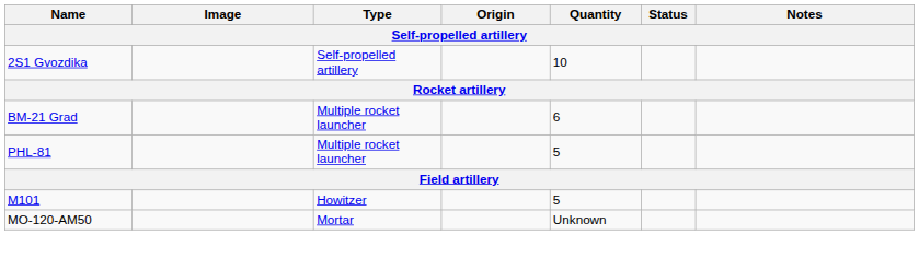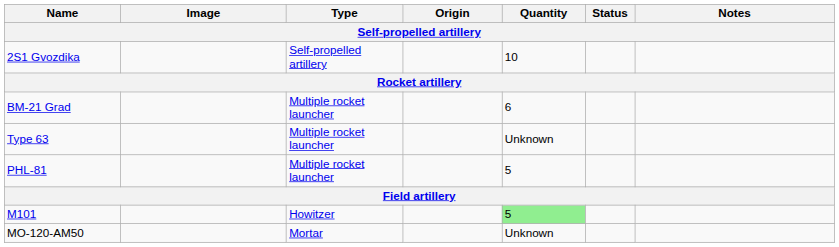+ row: Type 63 | Multiple rocket launcher | Unknown
M101 | Quantity: no background -> lightgreen background
